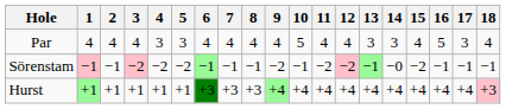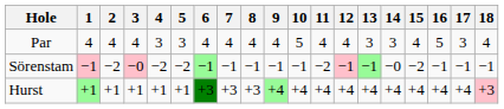Sörenstam | 2: −1 -> −2
Sörenstam | 3: −2 -> −0
Sörenstam | 9: −2 -> −1
Sörenstam | 12: −2 -> −1
